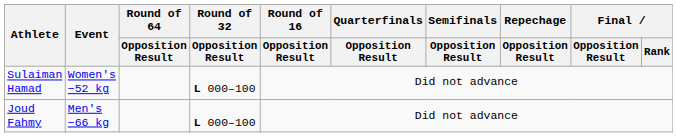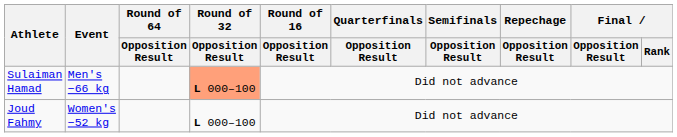Sulaiman Hamad | Event: Women's −52 kg -> Men's −66 kg
Sulaiman Hamad | Round of 32 / Opposition Result: no background -> lightsalmon background
Joud Fahmy | Event: Men's −66 kg -> Women's −52 kg
